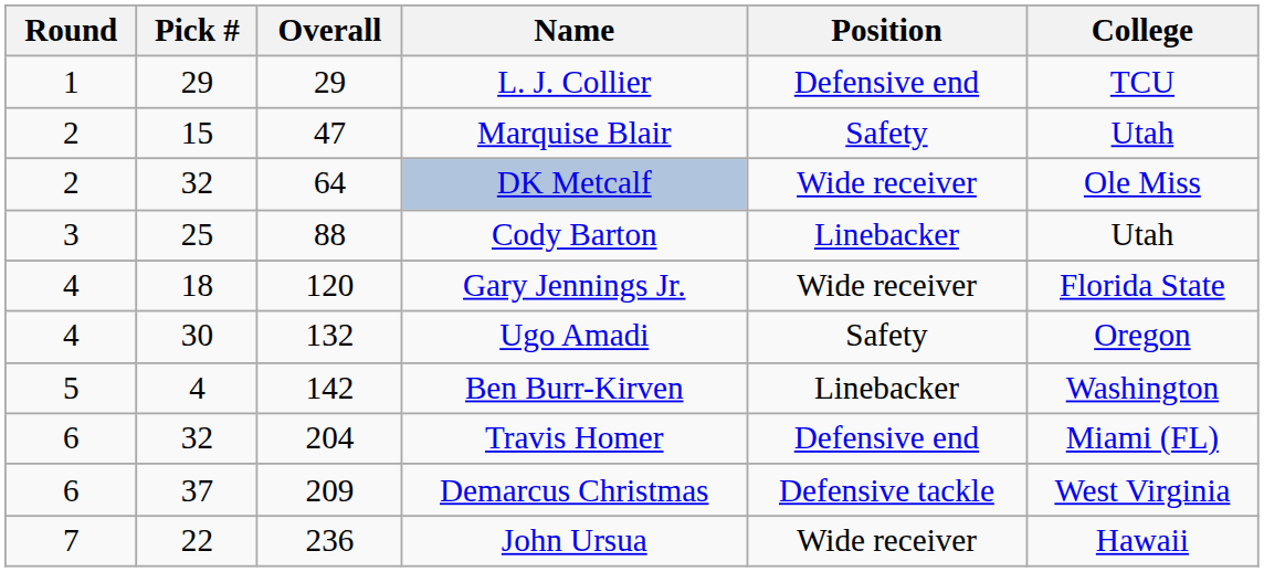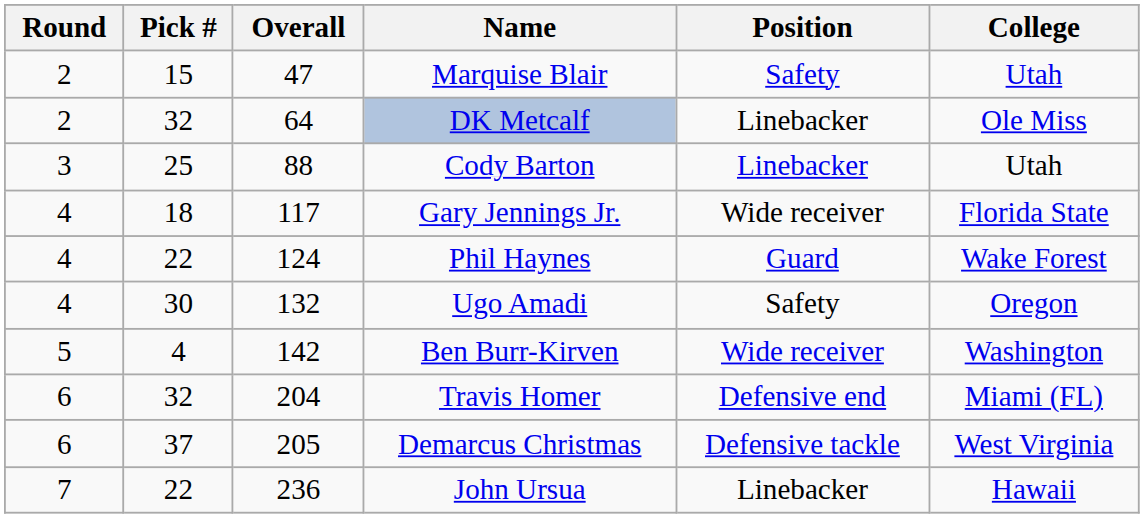- row: 1 | 29 | 29 | L. J. Collier | Defensive end | TCU
DK Metcalf | Position: Wide receiver -> Linebacker
Gary Jennings Jr. | Overall: 120 -> 117
+ row: 4 | 22 | 124 | Phil Haynes | Guard | Wake Forest
Ben Burr-Kirven | Position: Linebacker -> Wide receiver
Demarcus Christmas | Overall: 209 -> 205
John Ursua | Position: Wide receiver -> Linebacker
